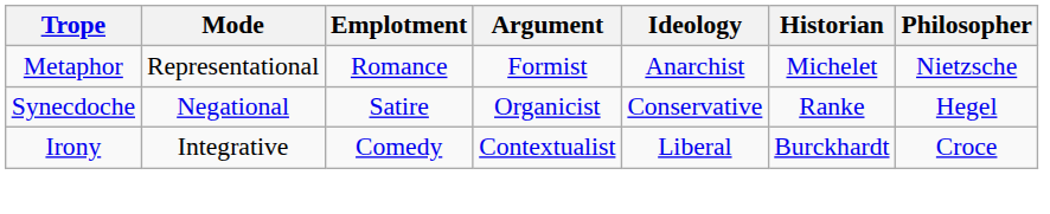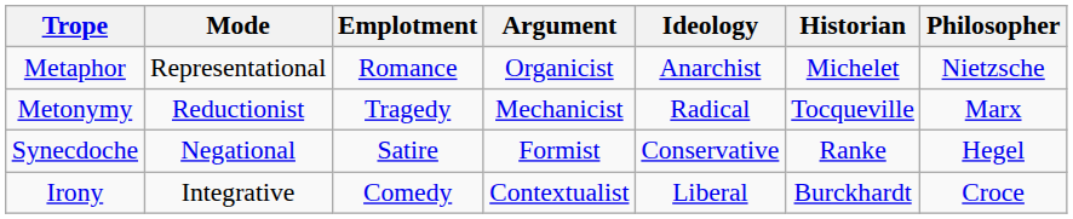Metaphor | Argument: Formist -> Organicist
+ row: Metonymy | Reductionist | Tragedy | Mechanicist | Radical | Tocqueville | Marx
Synecdoche | Argument: Organicist -> Formist
